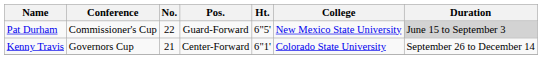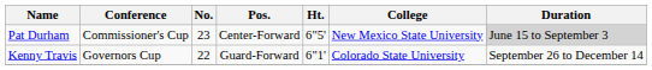Pat Durham | No.: 22 -> 23
Pat Durham | Pos.: Guard-Forward -> Center-Forward
Kenny Travis | No.: 21 -> 22
Kenny Travis | Pos.: Center-Forward -> Guard-Forward
